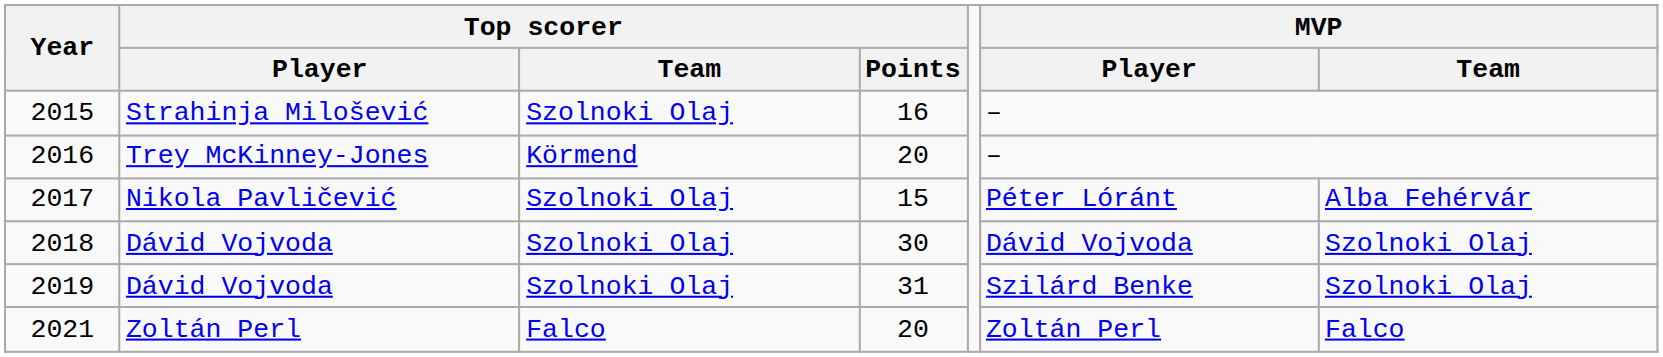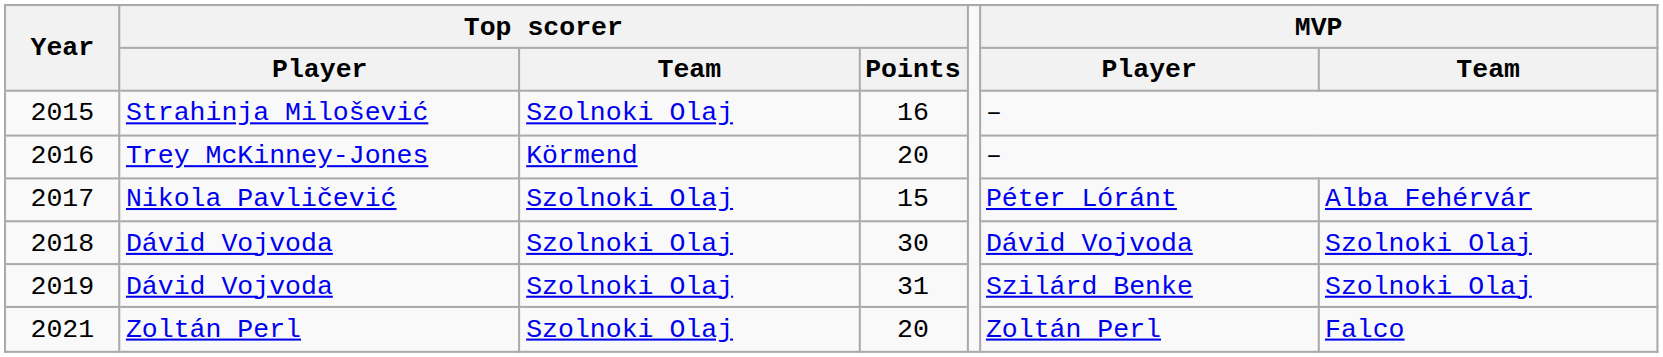2021 | Top scorer / Team: Falco -> Szolnoki Olaj
